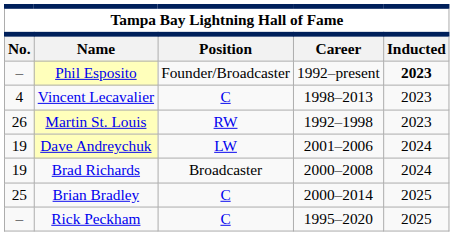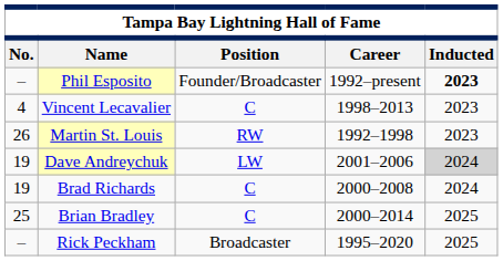Dave Andreychuk | Inducted: no background -> lightgrey background
Brad Richards | Position: Broadcaster -> C
Rick Peckham | Position: C -> Broadcaster
